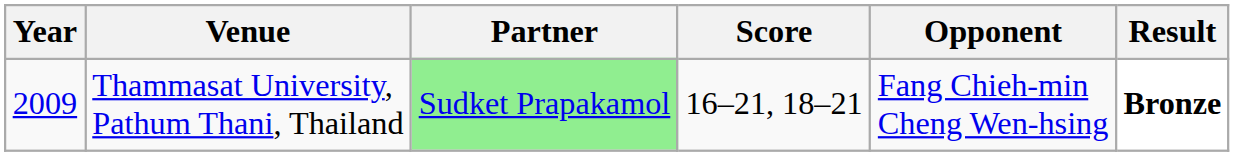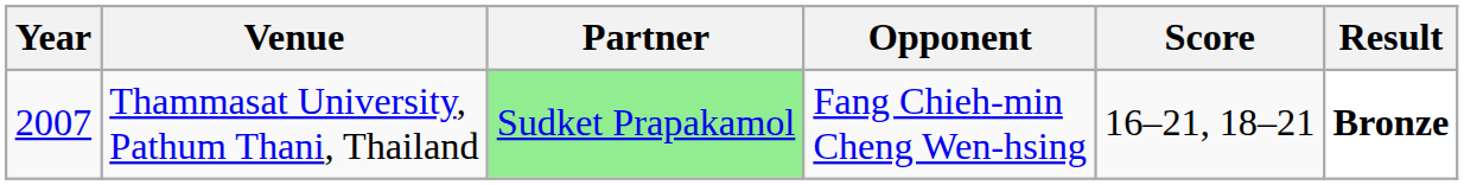columns swapped: Opponent <-> Score
Thammasat University, Pathum Thani, Thailand | Year: 2009 -> 2007
